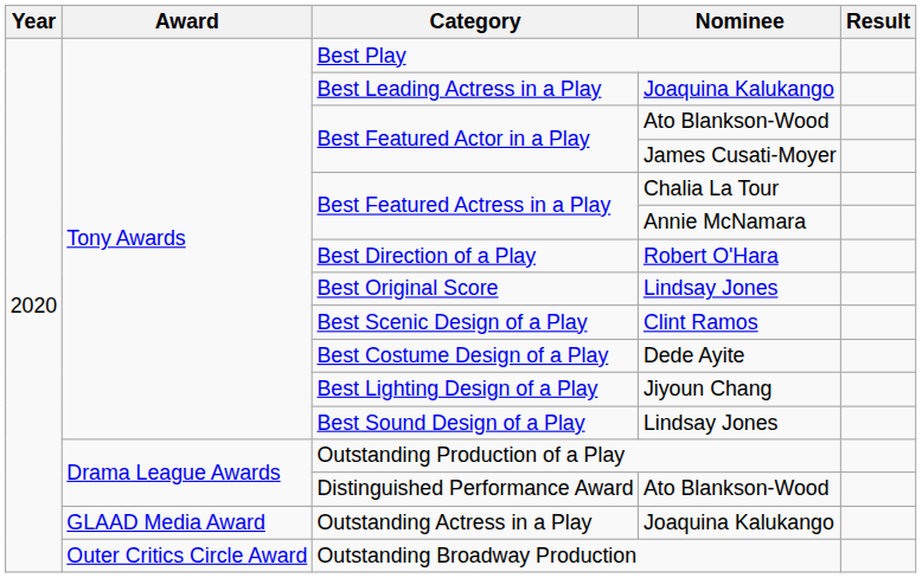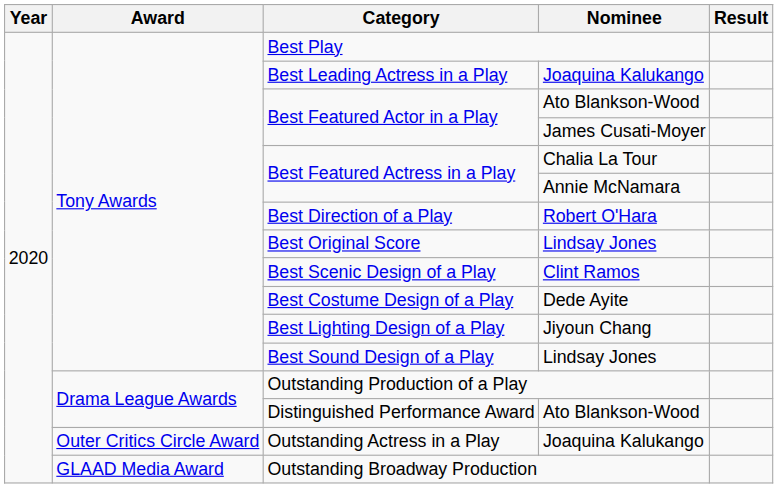Outstanding Actress in a Play | Award: GLAAD Media Award -> Outer Critics Circle Award
Outstanding Broadway Production | Award: Outer Critics Circle Award -> GLAAD Media Award
